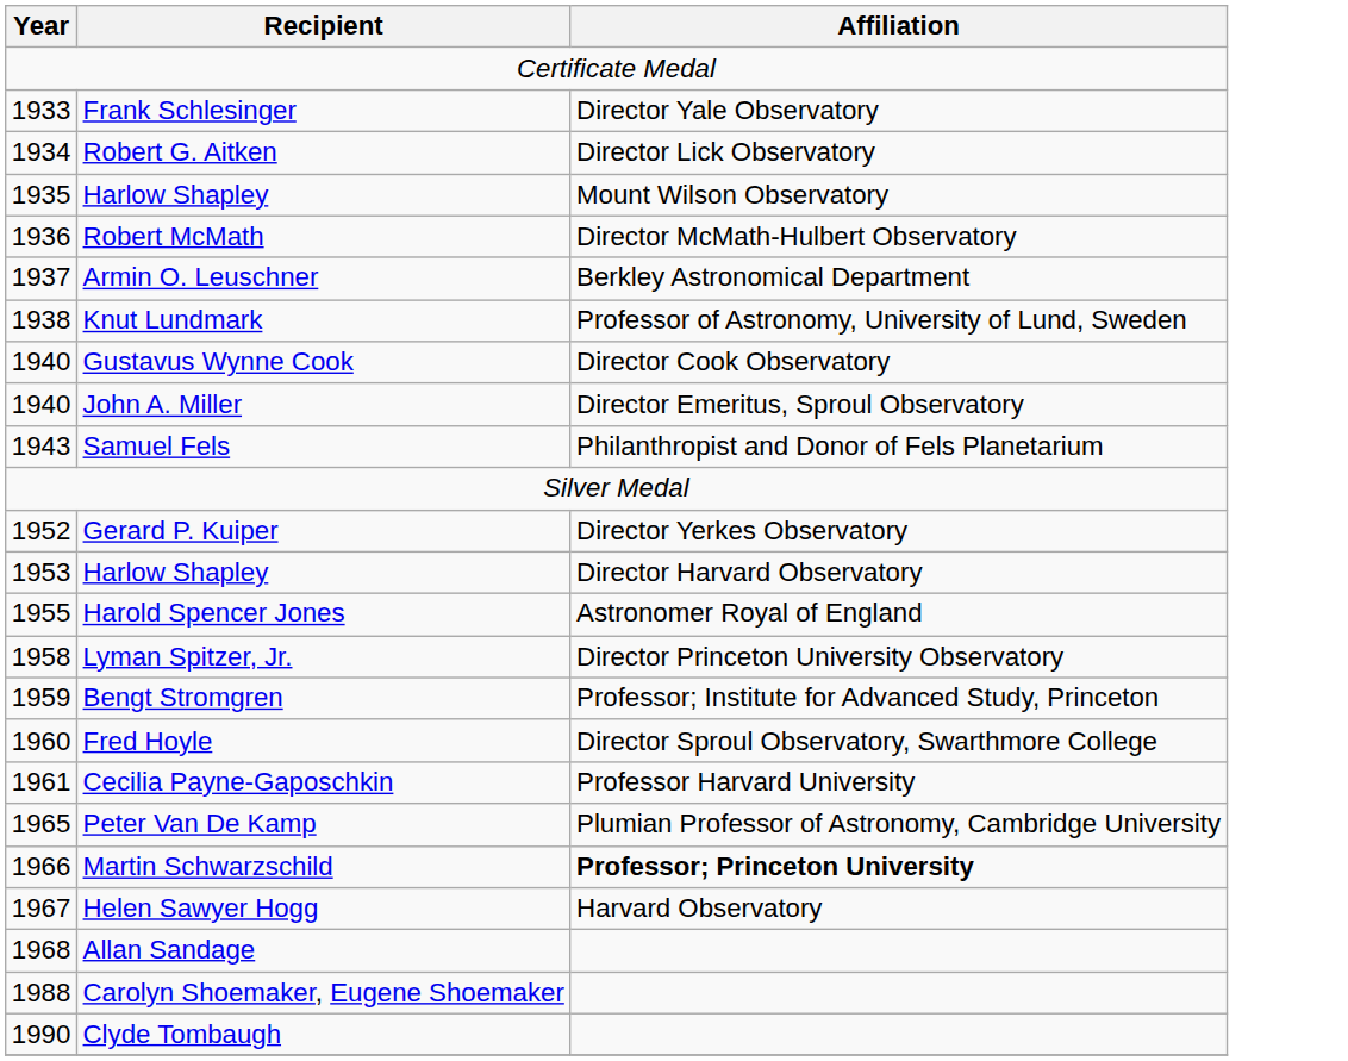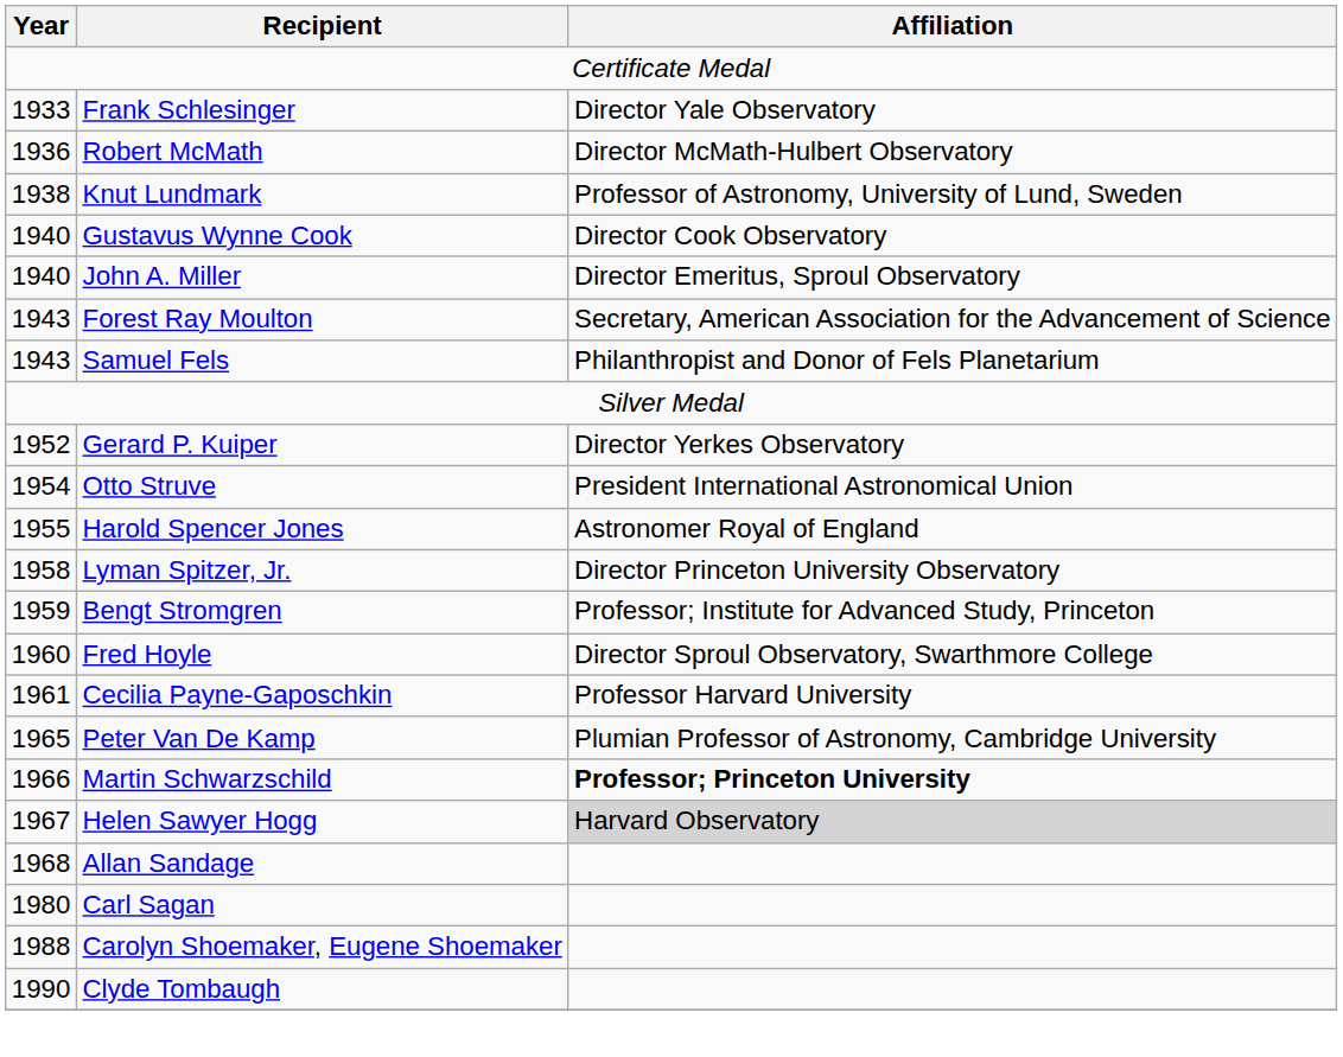- row: 1934 | Robert G. Aitken | Director Lick Observatory
- row: 1935 | Harlow Shapley | Mount Wilson Observatory
- row: 1937 | Armin O. Leuschner | Berkley Astronomical Department
+ row: 1943 | Forest Ray Moulton | Secretary, American Association for the Advancement of Science
- row: 1953 | Harlow Shapley | Director Harvard Observatory
+ row: 1954 | Otto Struve | President International Astronomical Union
Helen Sawyer Hogg | Affiliation: no background -> lightgrey background
+ row: 1980 | Carl Sagan
